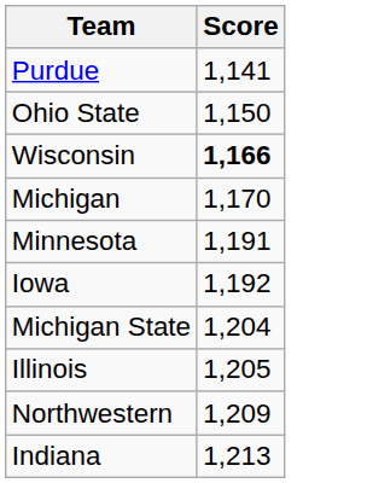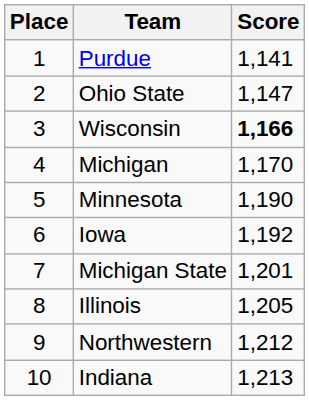+ column: Place | 1 | 2 | 3 | 4 | 5 | 6 | 7 | 8 | 9 | 10
Ohio State | Score: 1,150 -> 1,147
Minnesota | Score: 1,191 -> 1,190
Michigan State | Score: 1,204 -> 1,201
Northwestern | Score: 1,209 -> 1,212
